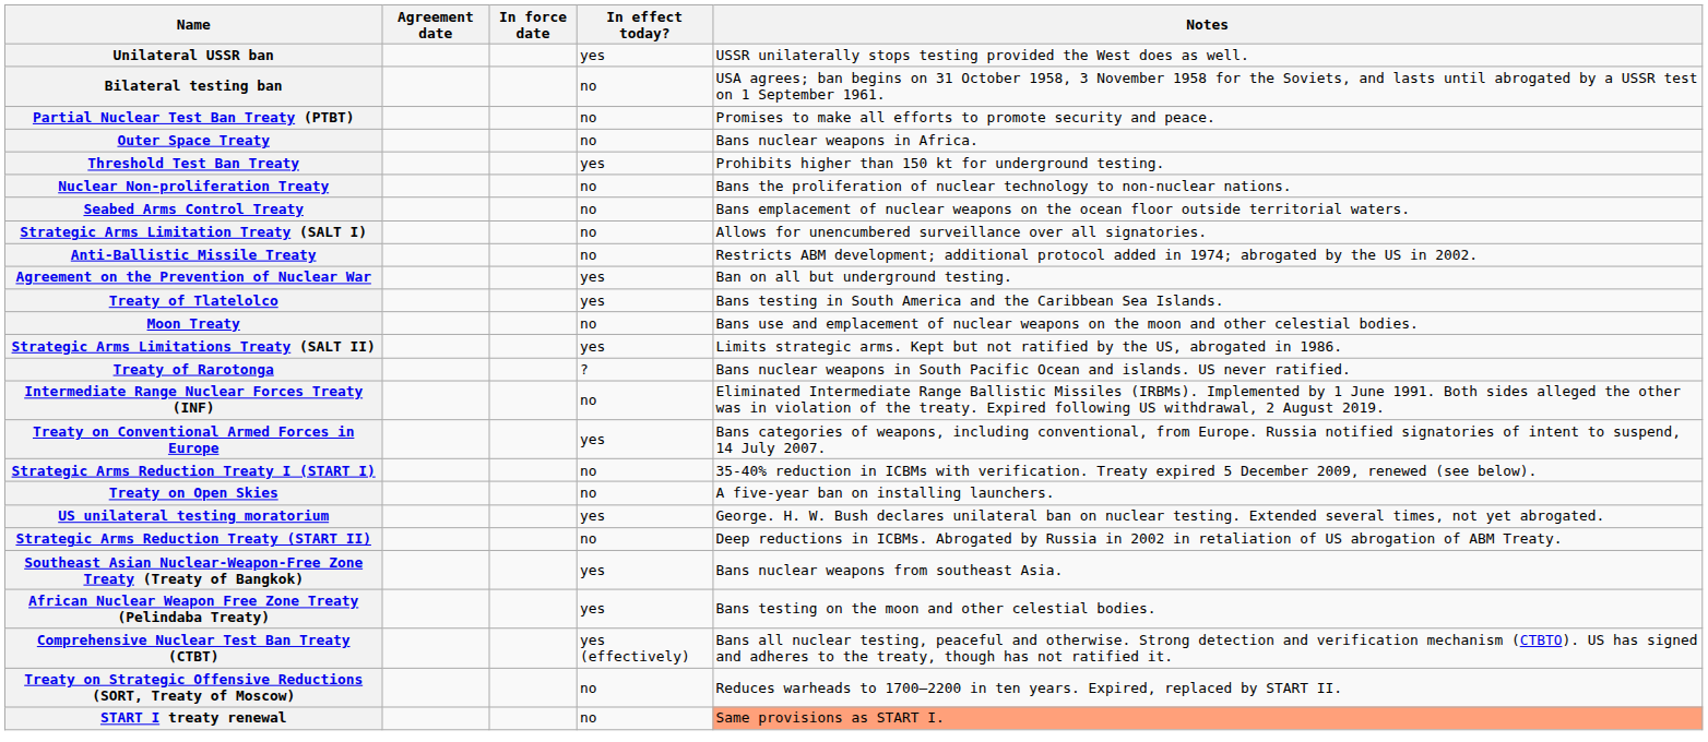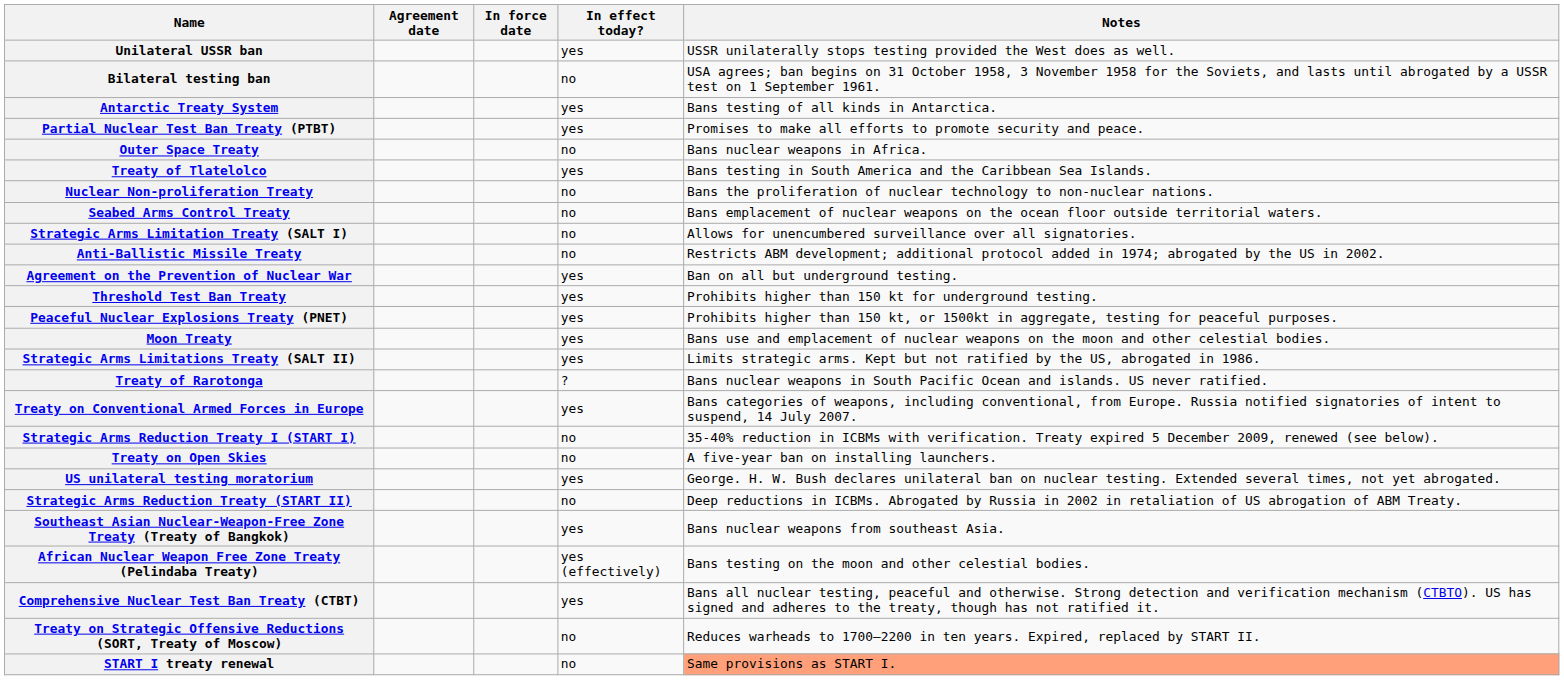+ row: Antarctic Treaty System | yes | Bans testing of all kinds in Antarctica.
Partial Nuclear Test Ban Treaty (PTBT) | In effect today?: no -> yes
rows swapped: Treaty of Tlatelolco <-> Threshold Test Ban Treaty
+ row: Peaceful Nuclear Explosions Treaty (PNET) | yes | Prohibits higher than 150 kt, or 1500kt in aggregate, testing for peaceful purposes.
Moon Treaty | In effect today?: no -> yes
- row: Intermediate Range Nuclear Forces Treaty (INF) | no | Eliminated Intermediate Range Ballistic Missiles (IRBMs). Implemented by 1 June 1991. Both sides alleged the other was in violation of the treaty. Expired following US withdrawal, 2 August 2019.
African Nuclear Weapon Free Zone Treaty (Pelindaba Treaty) | In effect today?: yes -> yes (effectively)
Comprehensive Nuclear Test Ban Treaty (CTBT) | In effect today?: yes (effectively) -> yes
